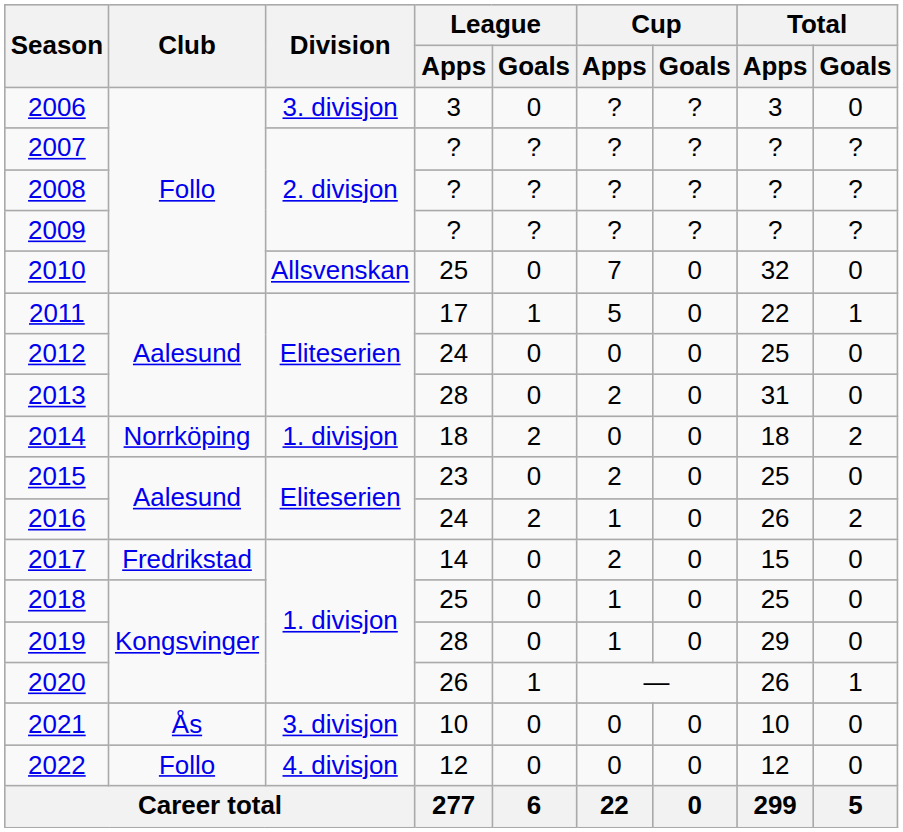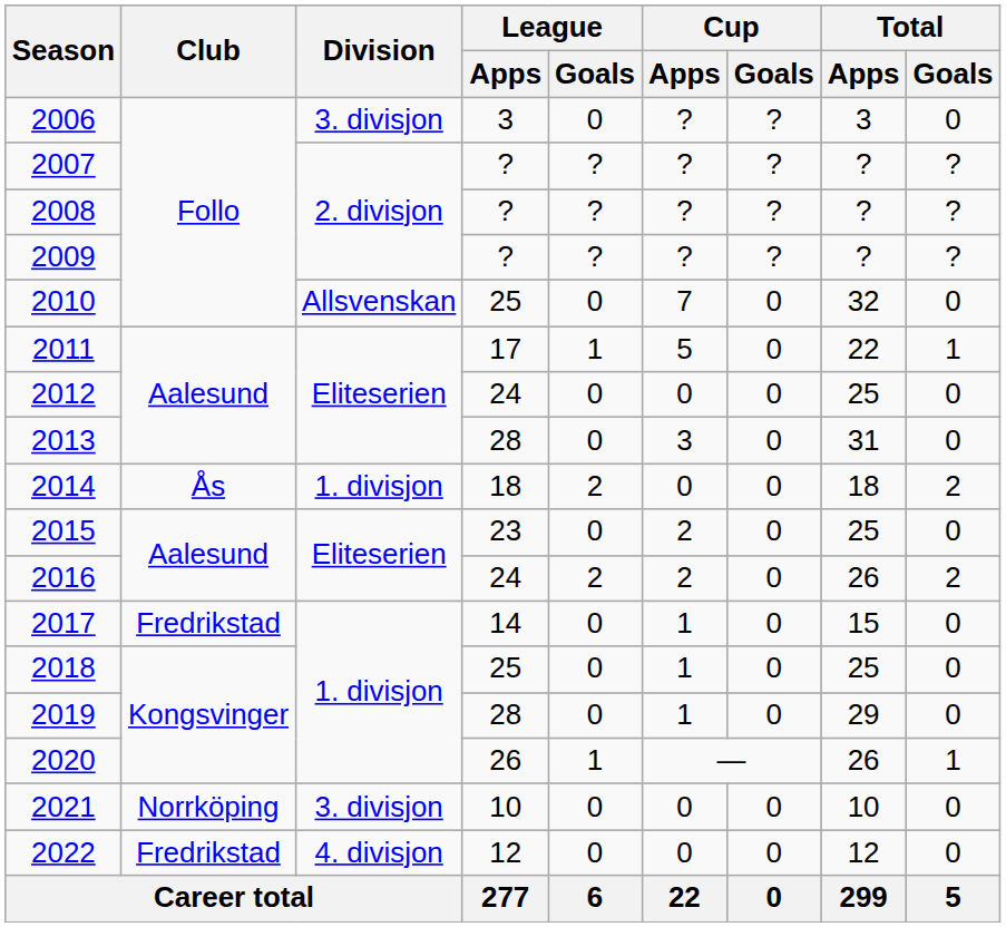2013 | Cup / Apps: 2 -> 3
2014 | Club: Norrköping -> Ås
2016 | Cup / Apps: 1 -> 2
2017 | Cup / Apps: 2 -> 1
2021 | Club: Ås -> Norrköping
2022 | Club: Follo -> Fredrikstad
